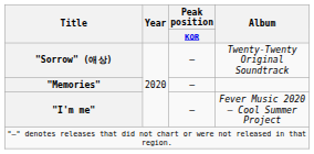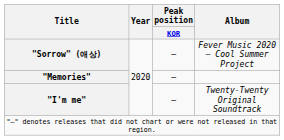"Sorrow" (애상) | Album: Twenty-Twenty Original Soundtrack -> Fever Music 2020 – Cool Summer Project
"I'm me" | Album: Fever Music 2020 – Cool Summer Project -> Twenty-Twenty Original Soundtrack
